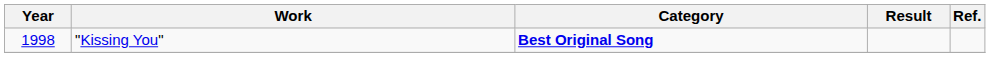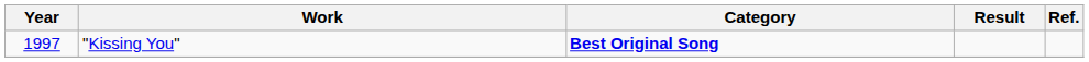"Kissing You" | Year: 1998 -> 1997
